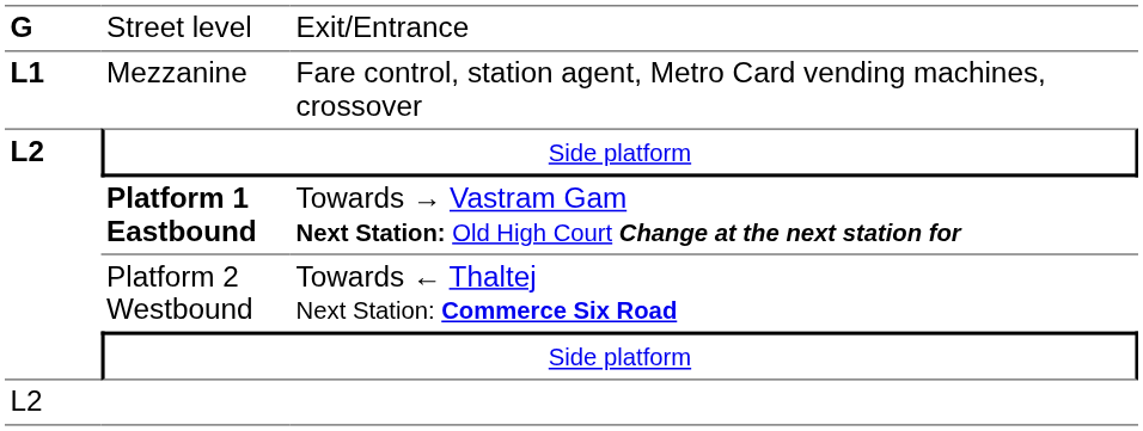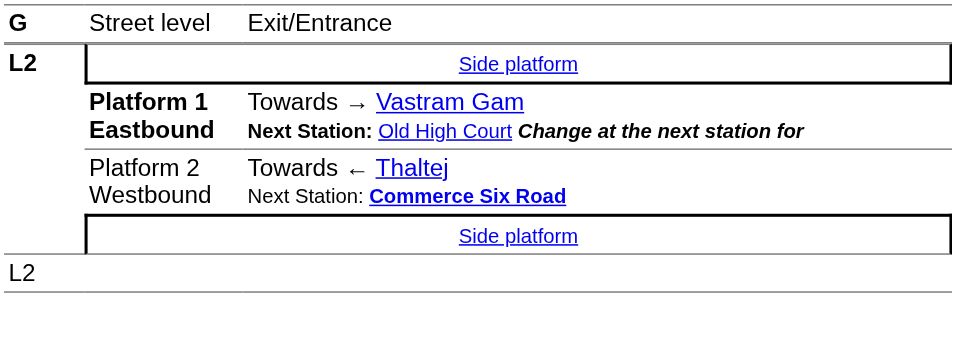- row: L1 | Mezzanine | Fare control, station agent, Metro Card vending machines, crossover
